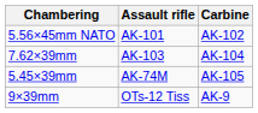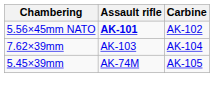5.56×45mm NATO | Assault rifle: normal -> bold
- row: 9×39mm | OTs-12 Tiss | AK-9
